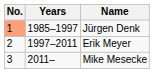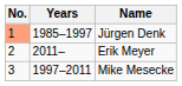Erik Meyer | Years: 1997–2011 -> 2011–
Mike Mesecke | Years: 2011– -> 1997–2011
